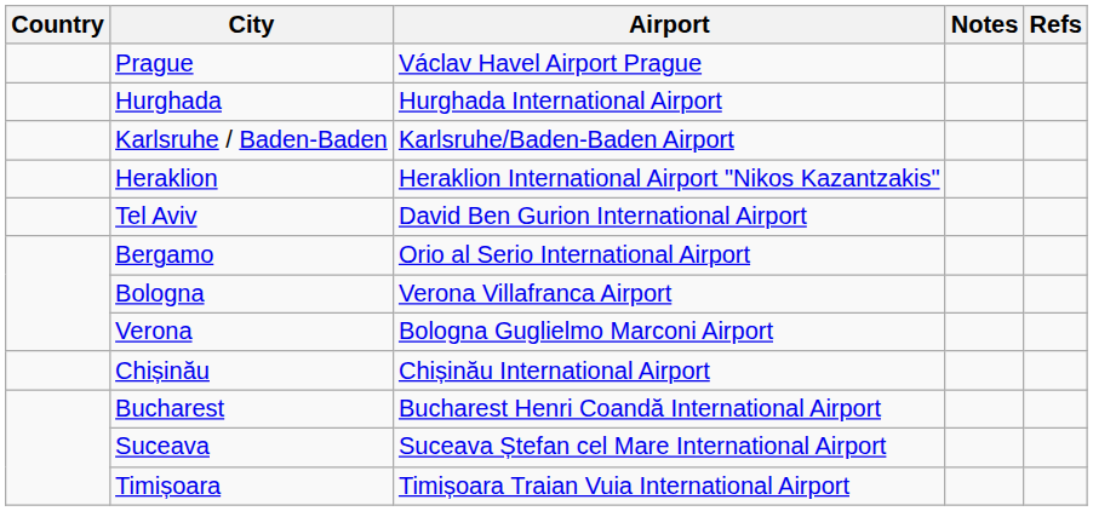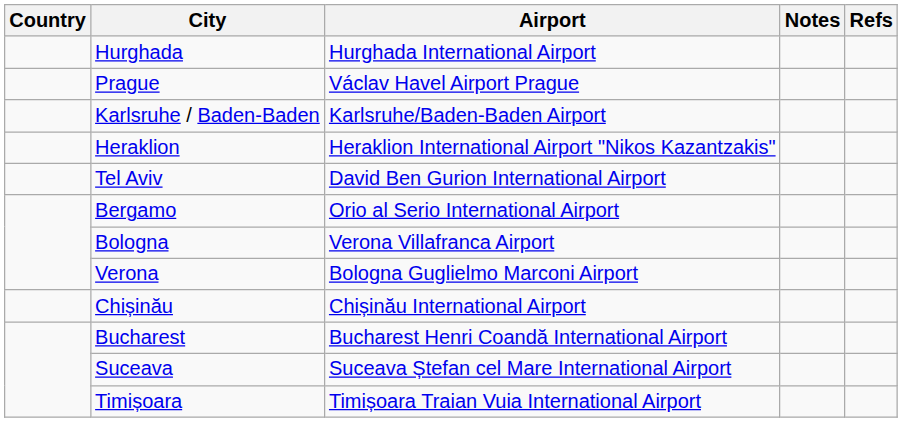rows swapped: Prague <-> Hurghada
